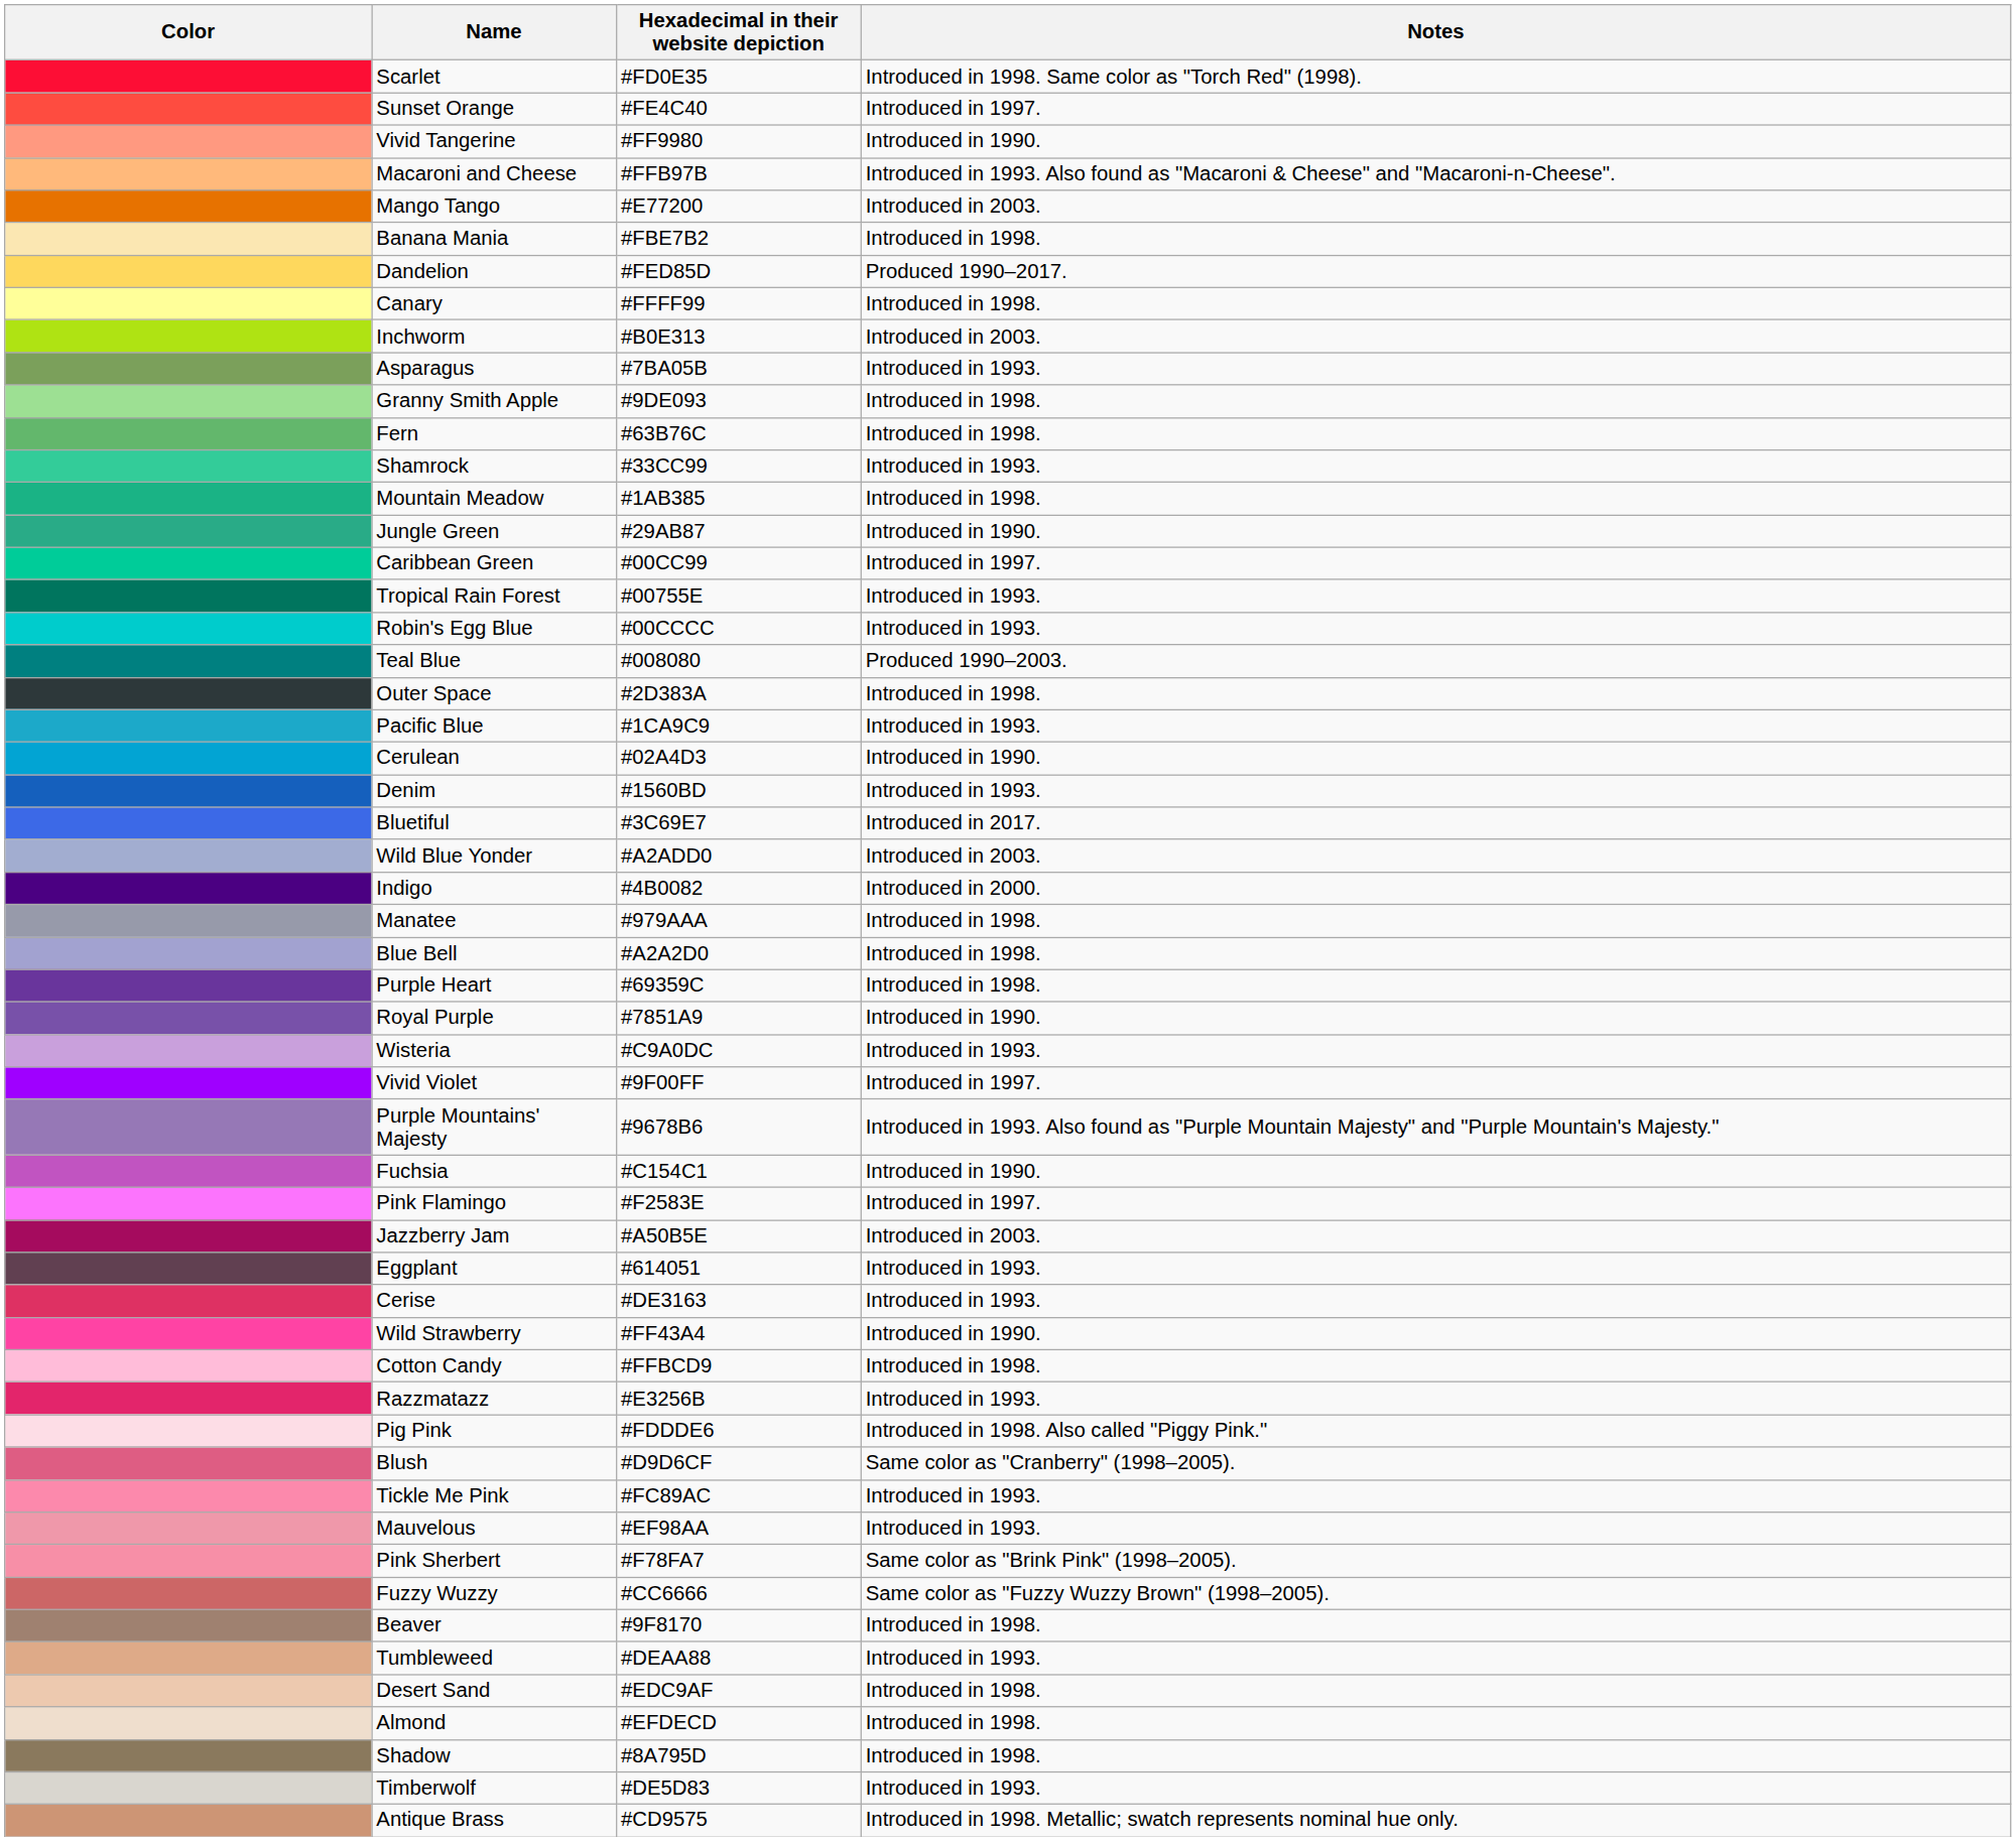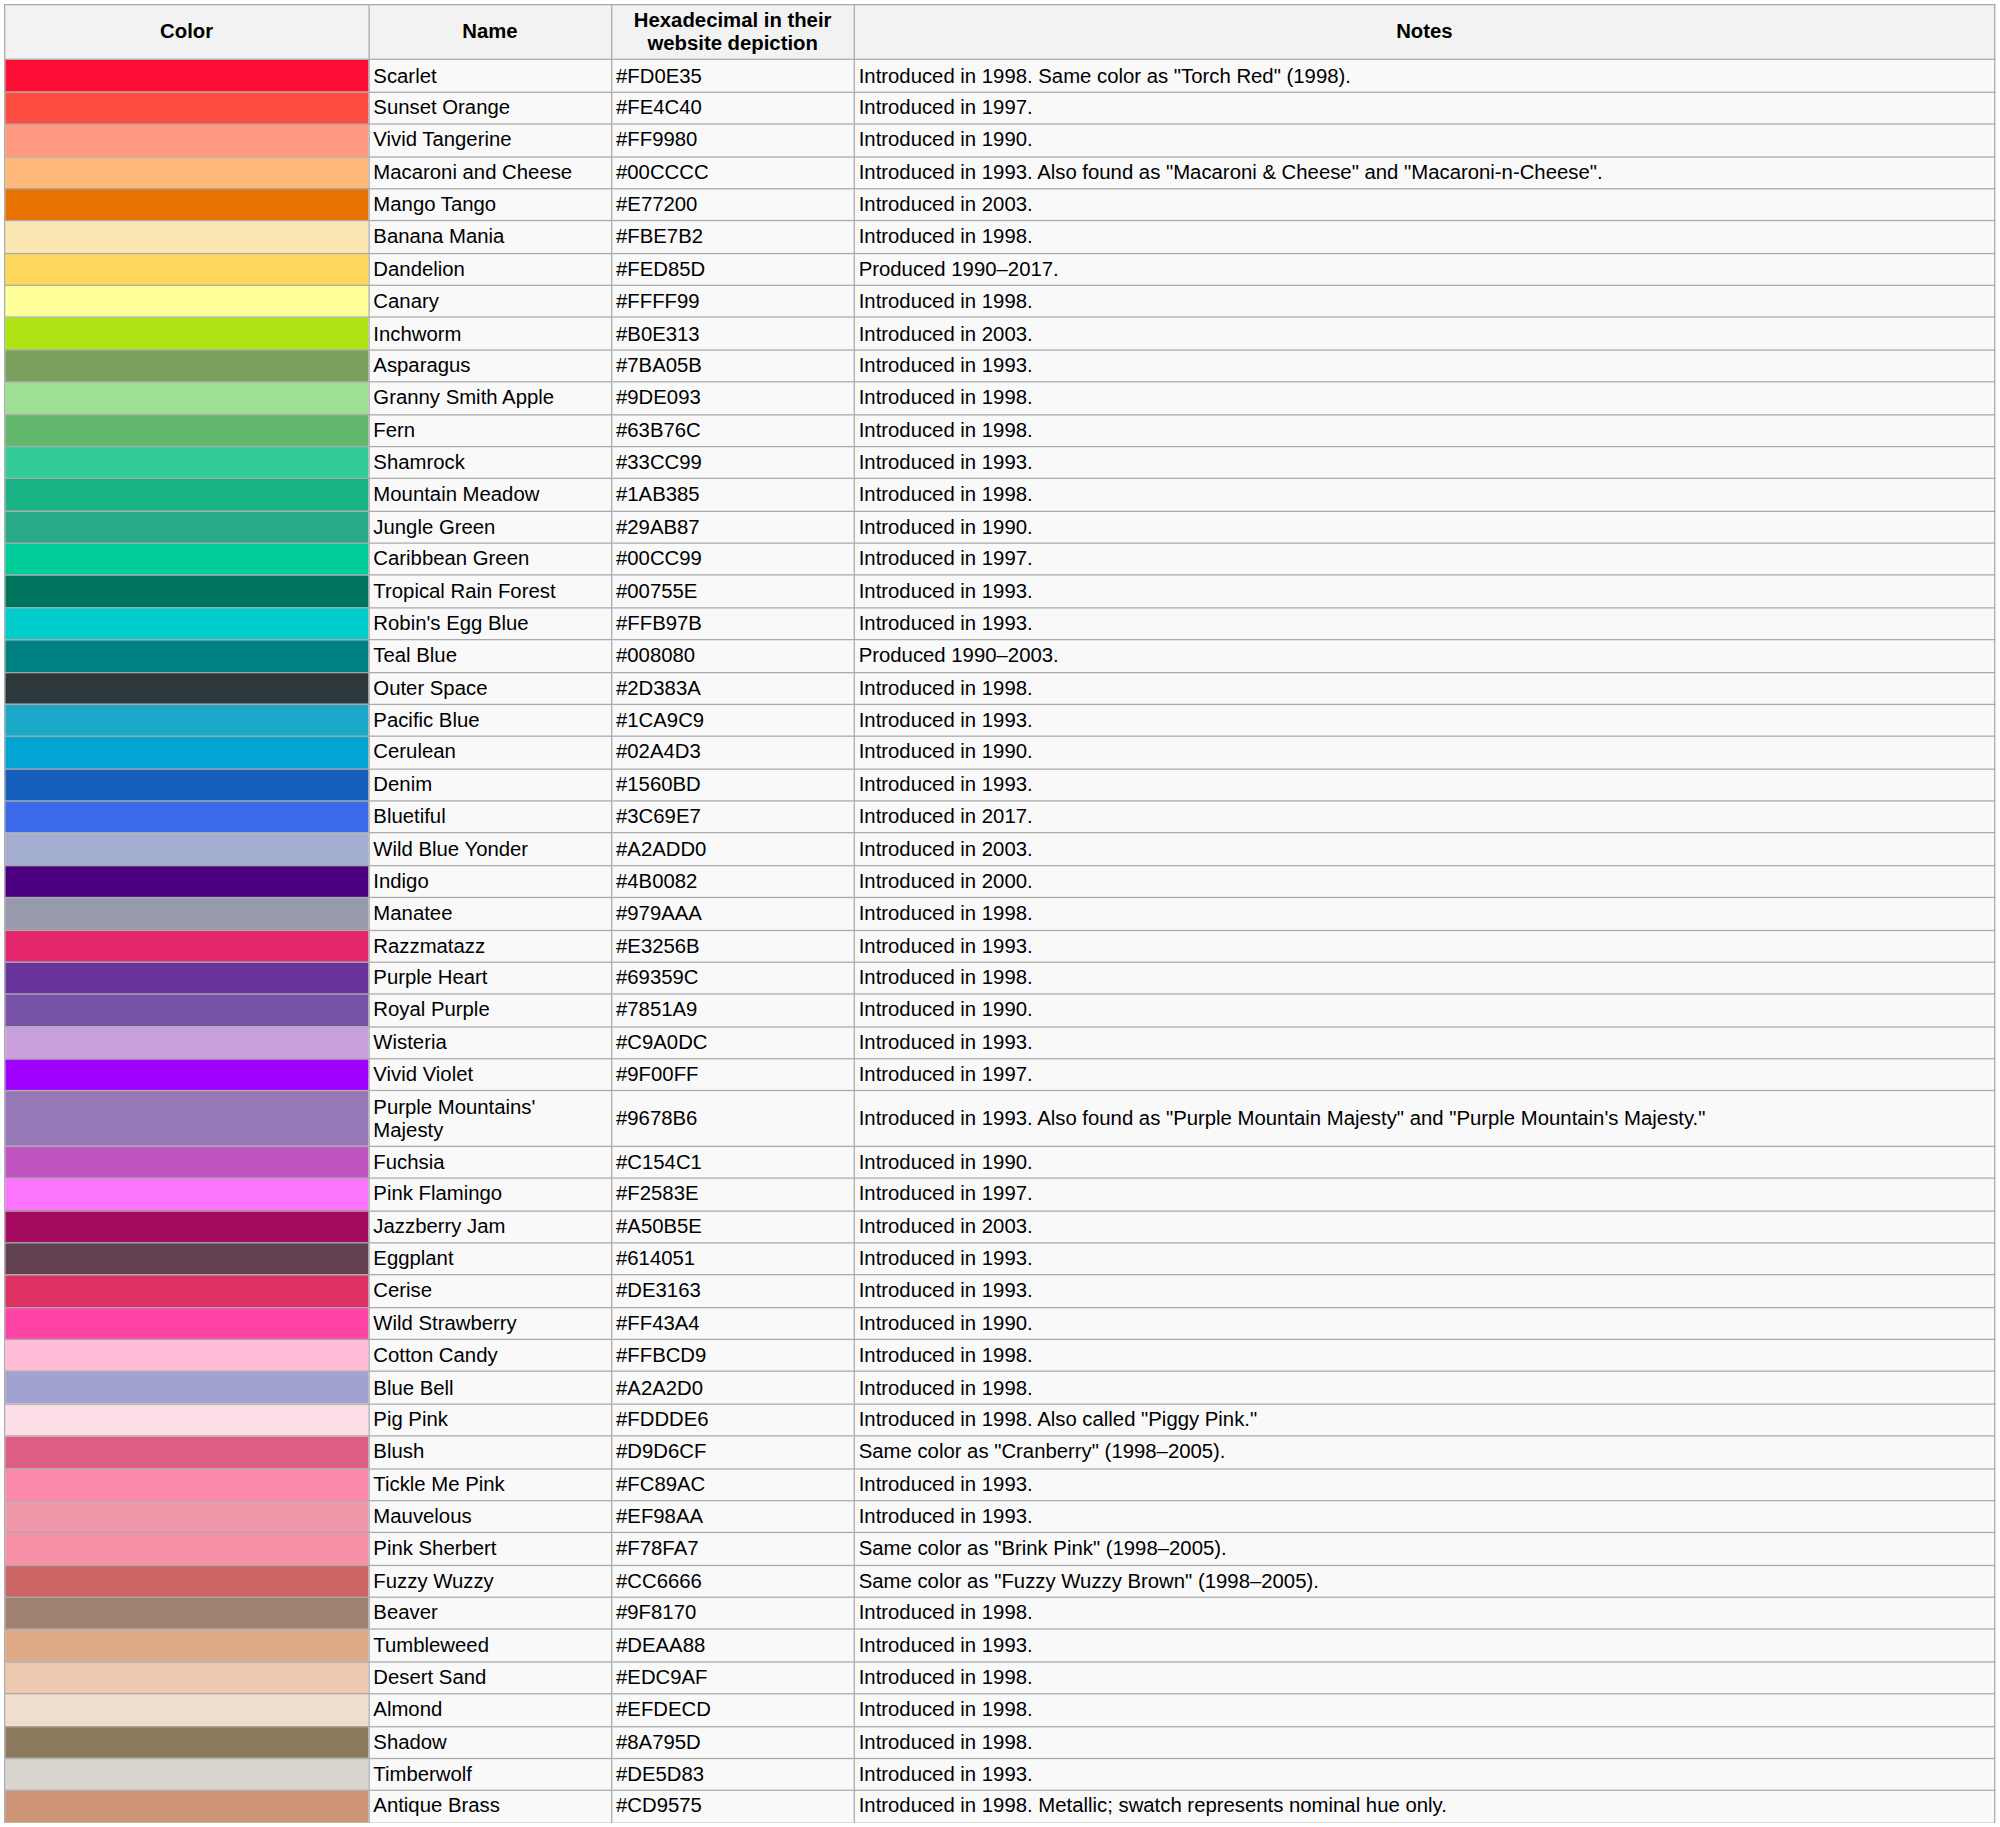Macaroni and Cheese | Hexadecimal in their website depiction: #FFB97B -> #00CCCC
Robin's Egg Blue | Hexadecimal in their website depiction: #00CCCC -> #FFB97B
rows swapped: Blue Bell <-> Razzmatazz
